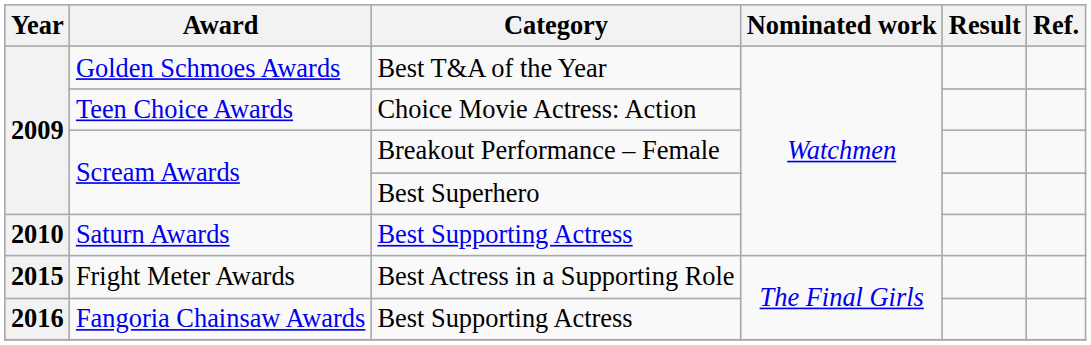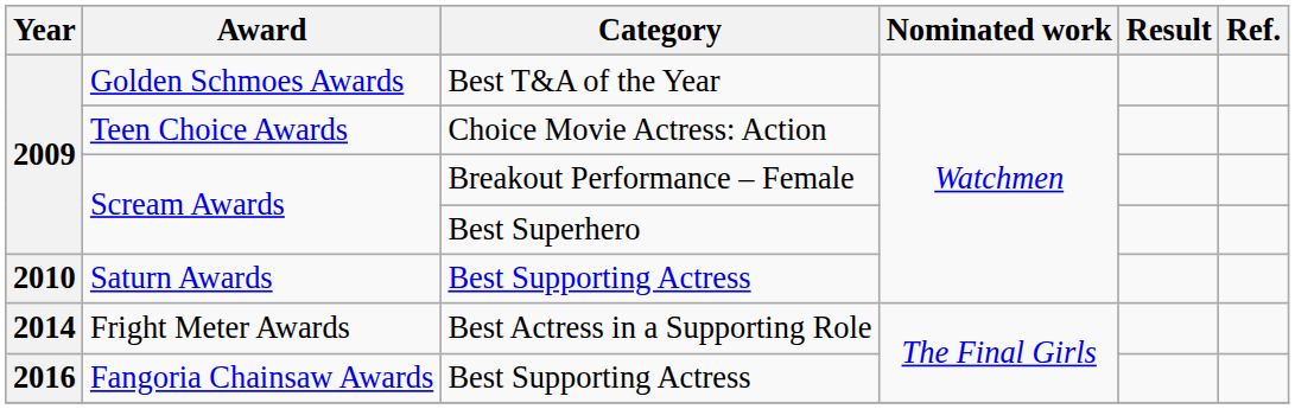Fright Meter Awards | Year: 2015 -> 2014
